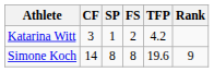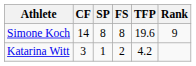rows swapped: Simone Koch <-> Katarina Witt
